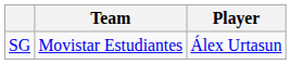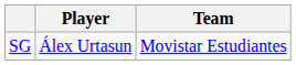columns swapped: Player <-> Team
